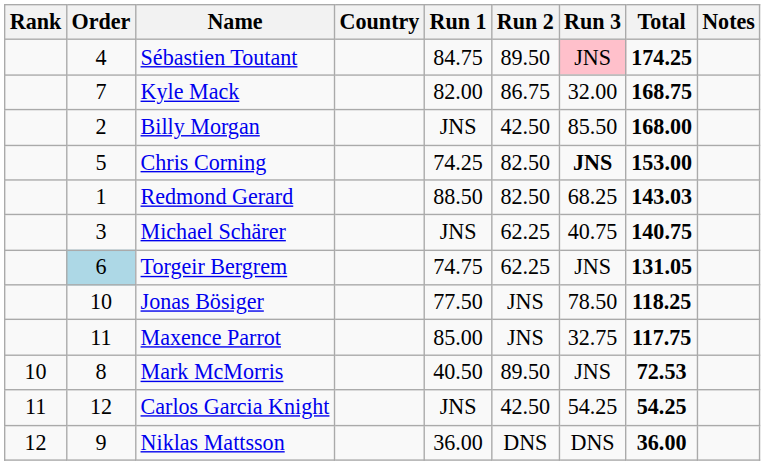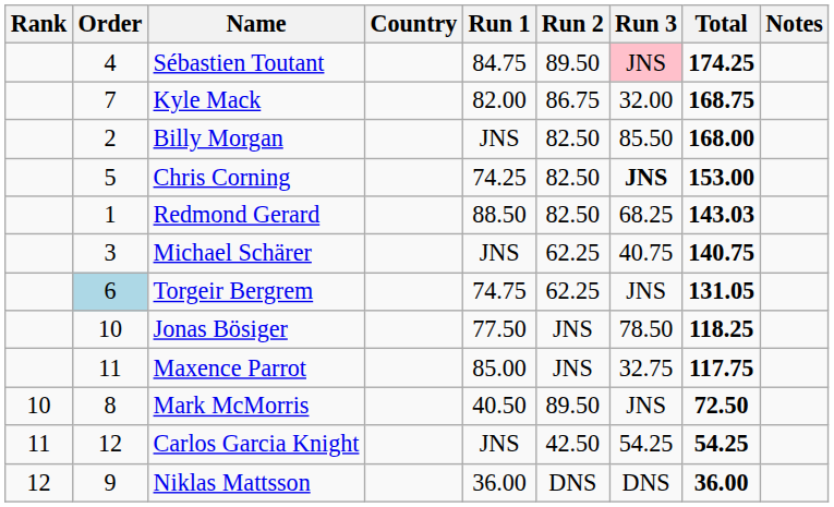Billy Morgan | Run 2: 42.50 -> 82.50
Mark McMorris | Total: 72.53 -> 72.50
